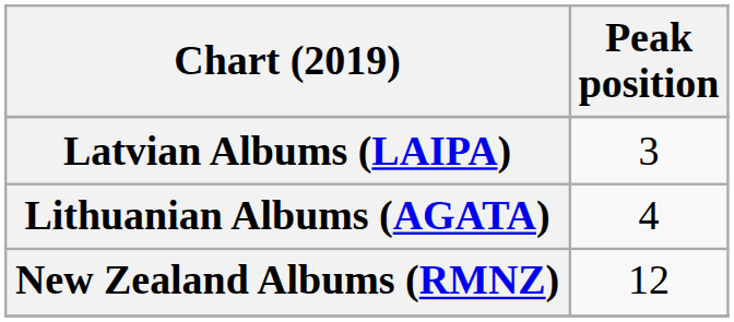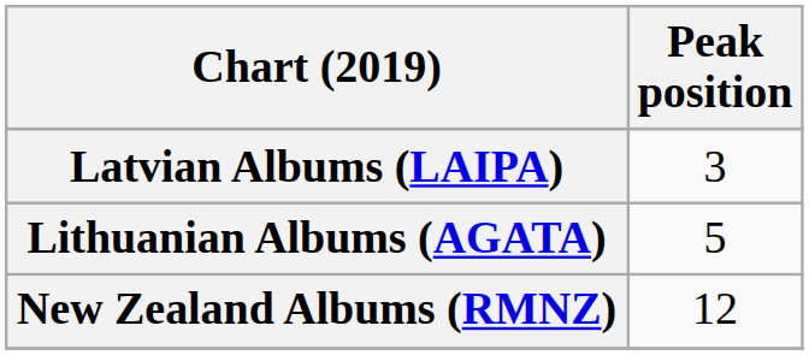Lithuanian Albums (AGATA) | Peak position: 4 -> 5
